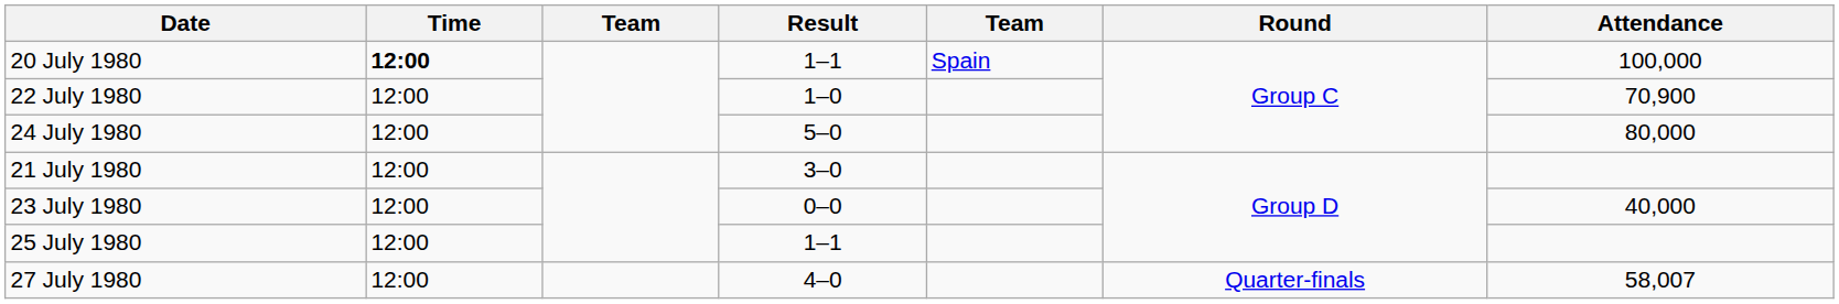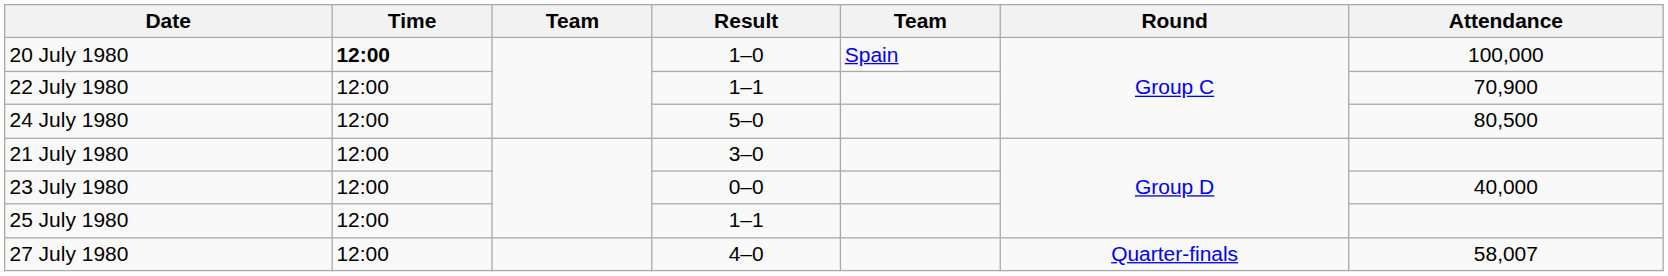20 July 1980 | Result: 1–1 -> 1–0
22 July 1980 | Result: 1–0 -> 1–1
24 July 1980 | Attendance: 80,000 -> 80,500
